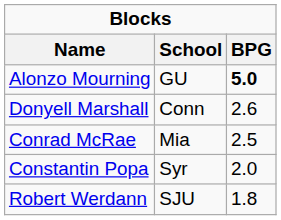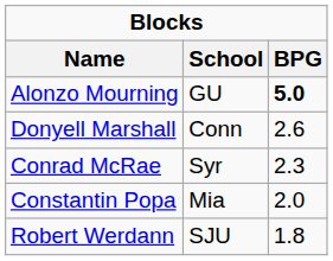Conrad McRae | School: Mia -> Syr
Conrad McRae | BPG: 2.5 -> 2.3
Constantin Popa | School: Syr -> Mia
